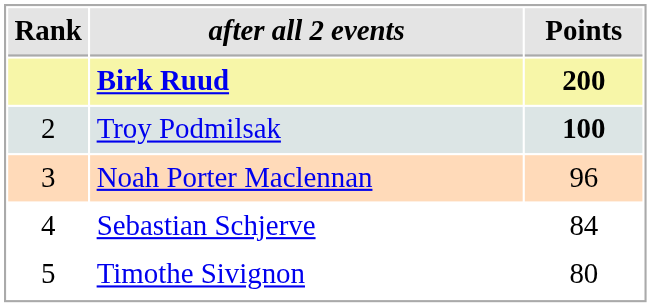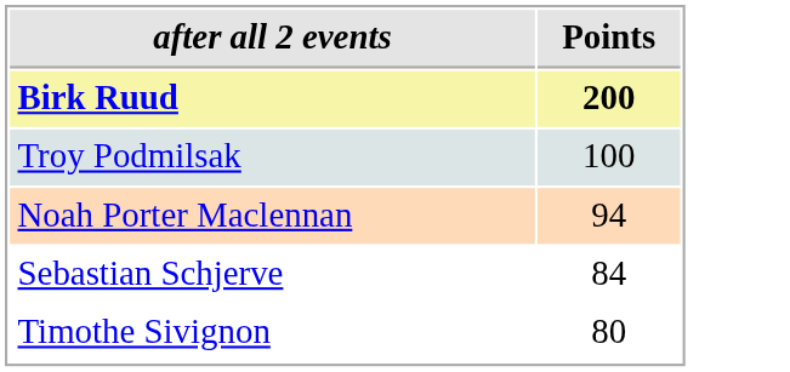- column: Rank | 2 | 3 | 4 | 5
Troy Podmilsak | Points: bold -> normal
Noah Porter Maclennan | Points: 96 -> 94
